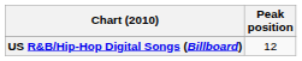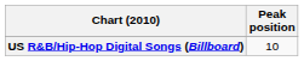US R&B/Hip-Hop Digital Songs (Billboard) | Peak position: 12 -> 10
